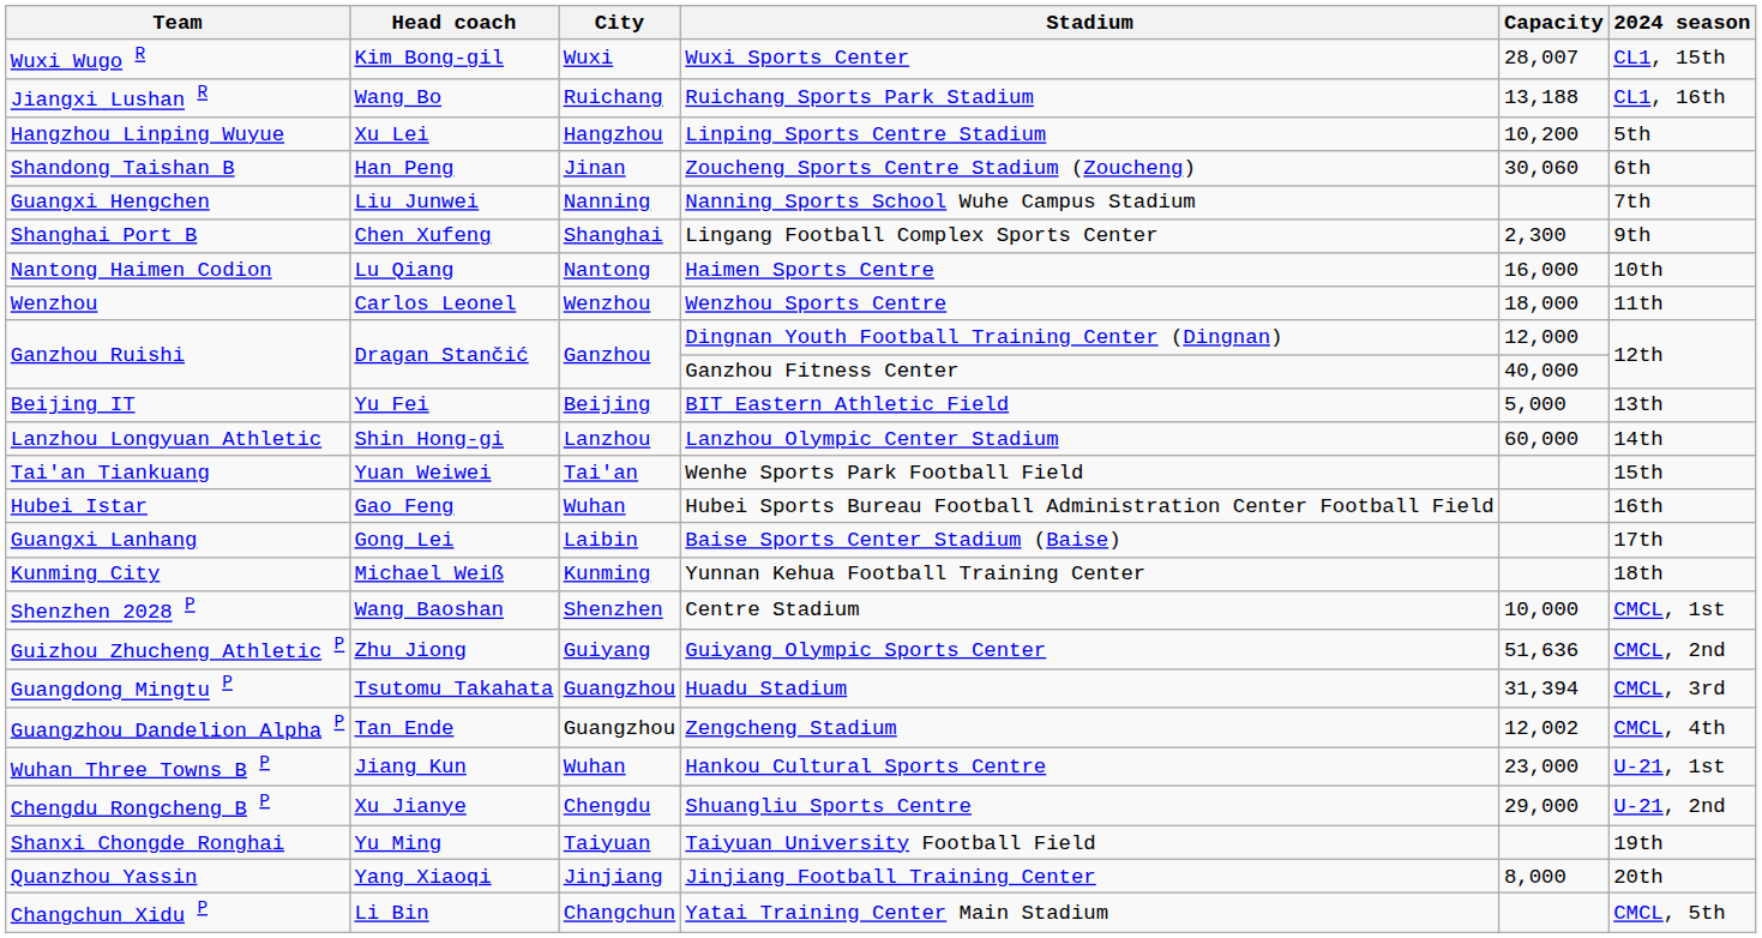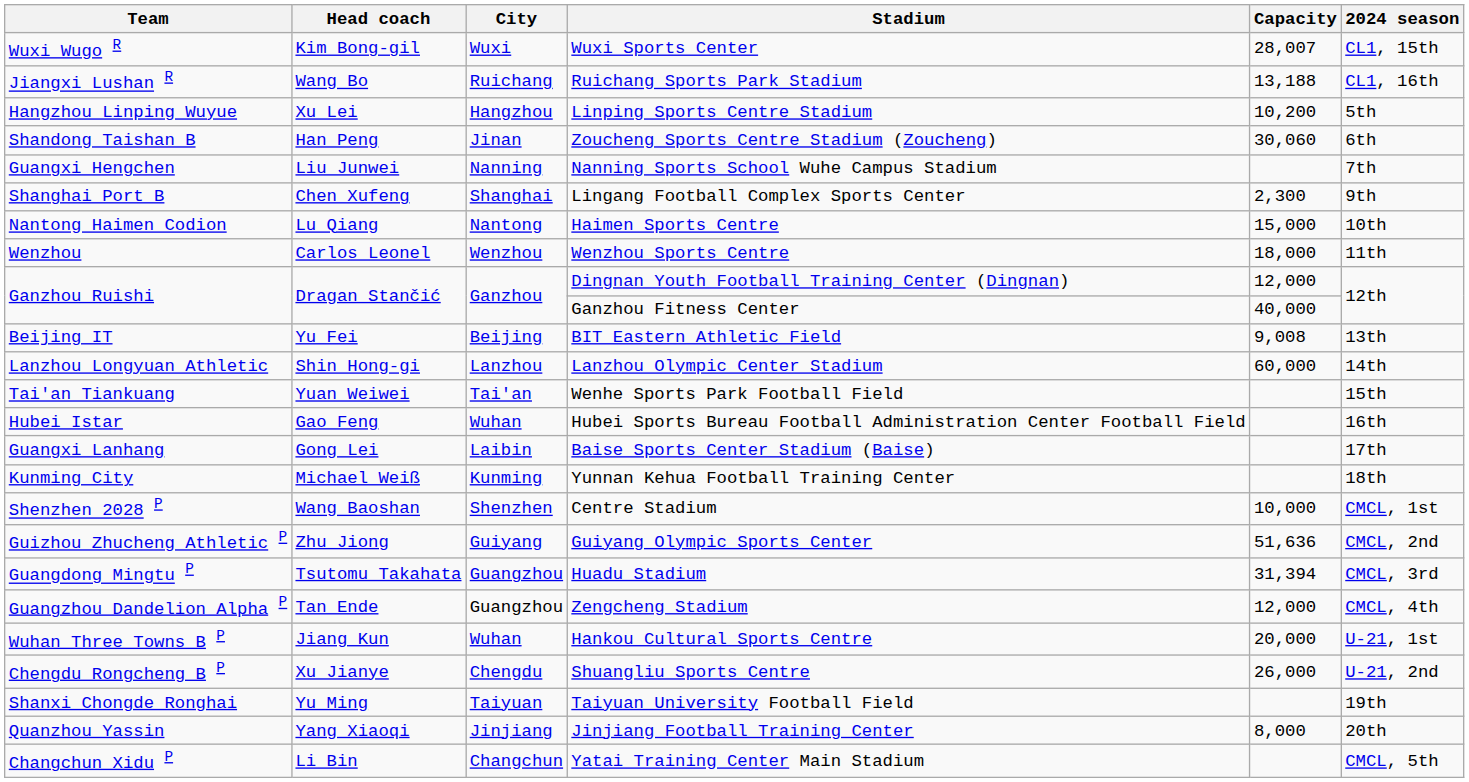Haimen Sports Centre | Capacity: 16,000 -> 15,000
BIT Eastern Athletic Field | Capacity: 5,000 -> 9,008
Zengcheng Stadium | Capacity: 12,002 -> 12,000
Hankou Cultural Sports Centre | Capacity: 23,000 -> 20,000
Shuangliu Sports Centre | Capacity: 29,000 -> 26,000
